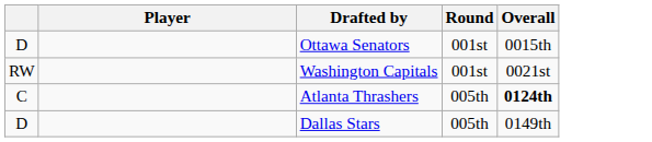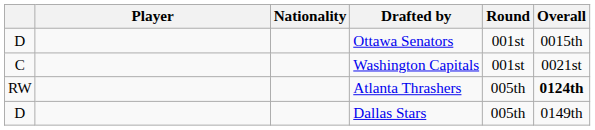+ column: Nationality
Washington Capitals | column 1: RW -> C
Atlanta Thrashers | column 1: C -> RW
